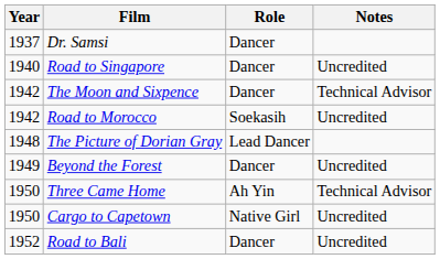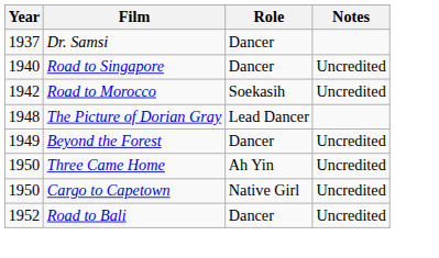- row: 1942 | The Moon and Sixpence | Dancer | Technical Advisor
Three Came Home | Notes: Technical Advisor -> Uncredited
